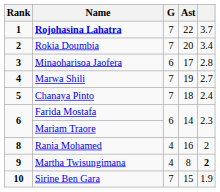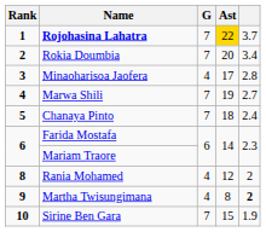Rojohasina Lahatra | Ast: no background -> gold background
Minaoharisoa Jaofera | G: 6 -> 4
Rania Mohamed | Ast: 16 -> 12
